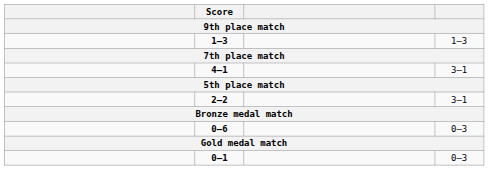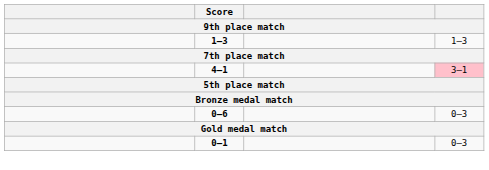4–1 | column 4: no background -> pink background
- row: 2–2 | 3–1
